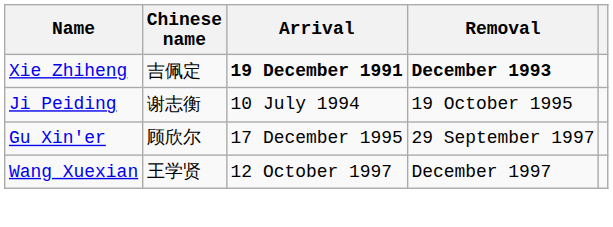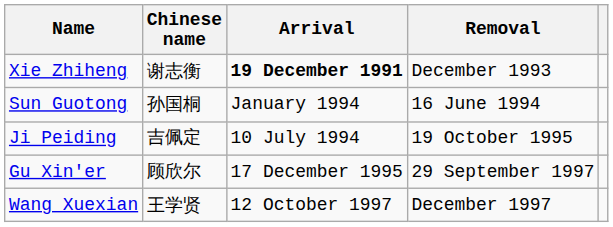Xie Zhiheng | Chinese name: 吉佩定 -> 谢志衡
Xie Zhiheng | Removal: bold -> normal
+ row: Sun Guotong | 孙国桐 | January 1994 | 16 June 1994
Ji Peiding | Chinese name: 谢志衡 -> 吉佩定
